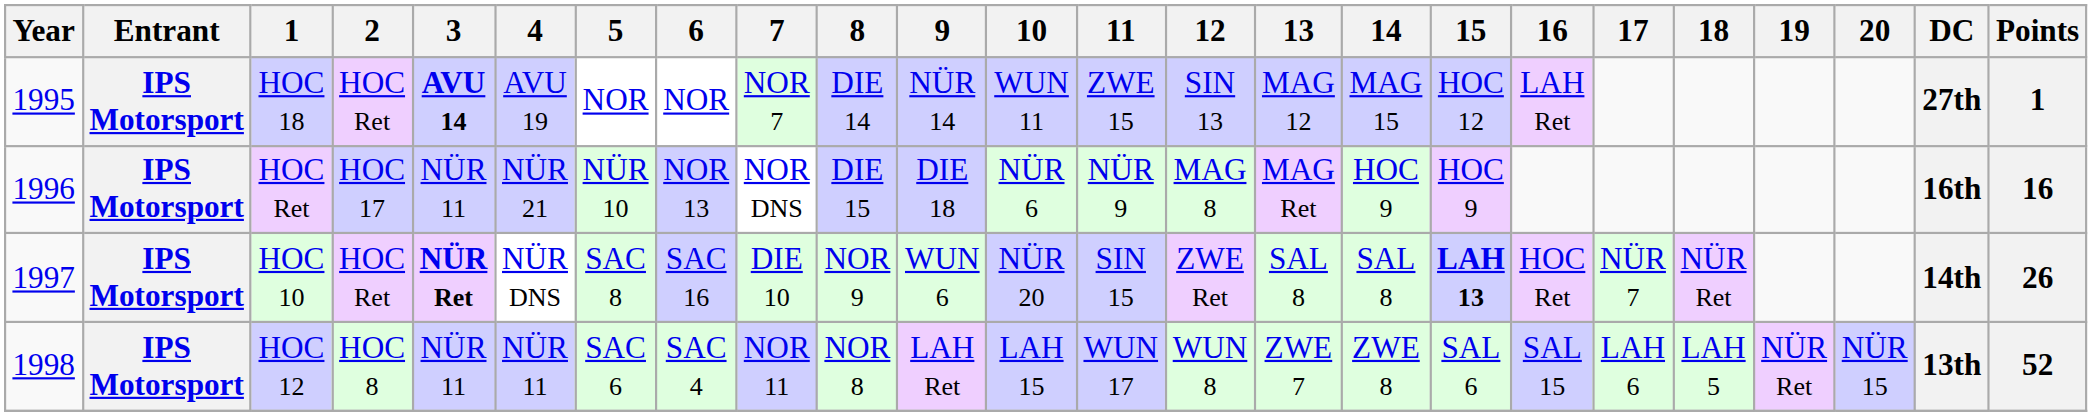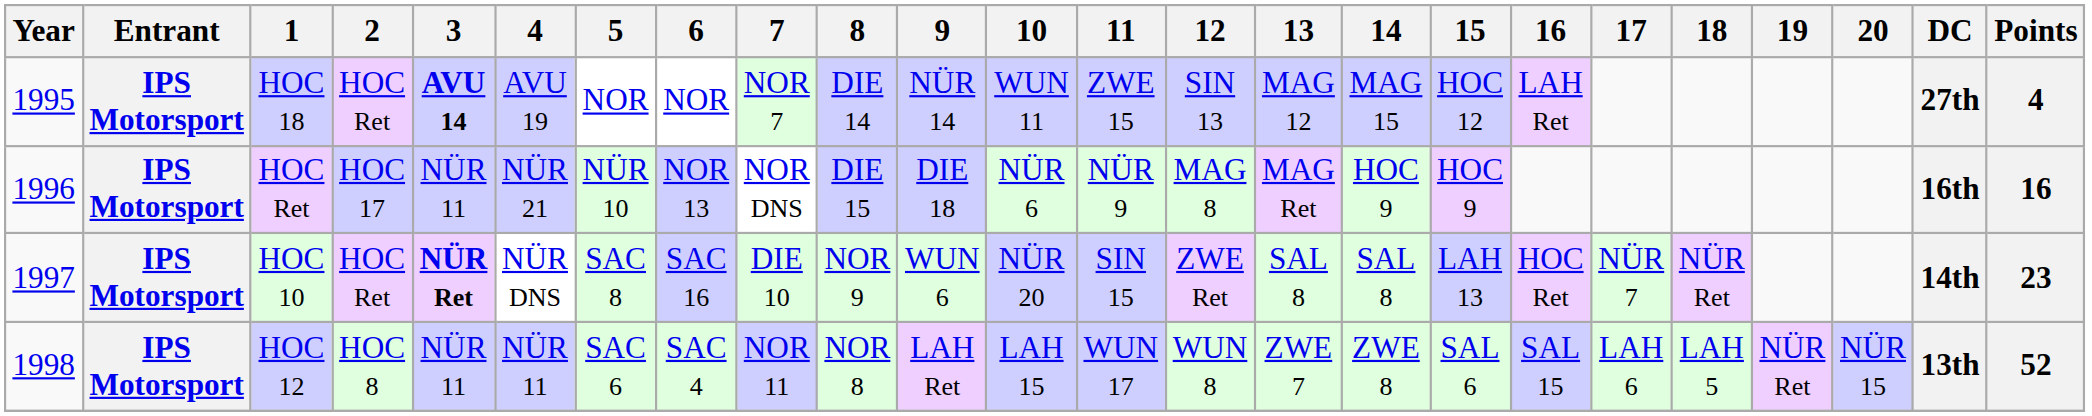HOC 18 | Points: 1 -> 4
HOC 10 | 15: bold -> normal
HOC 10 | Points: 26 -> 23
